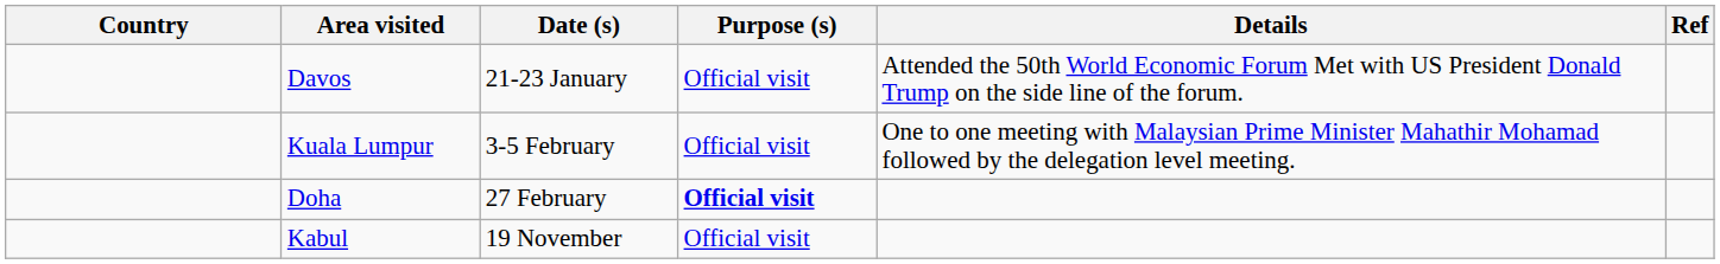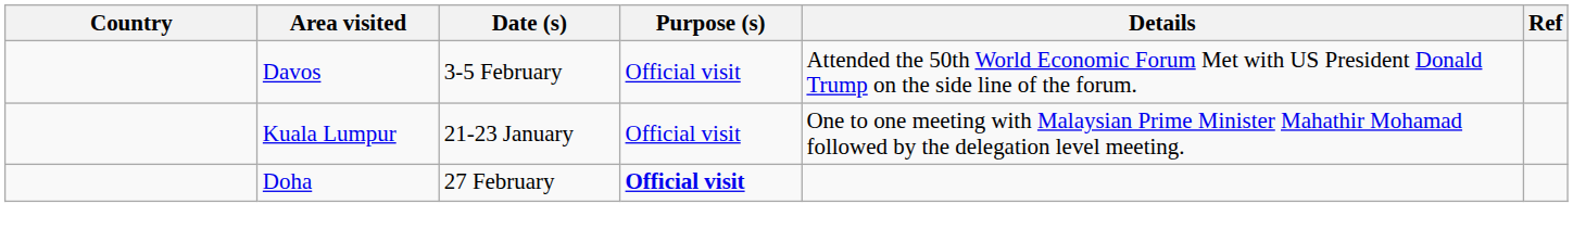Davos | Date (s): 21-23 January -> 3-5 February
Kuala Lumpur | Date (s): 3-5 February -> 21-23 January
- row: Kabul | 19 November | Official visit
